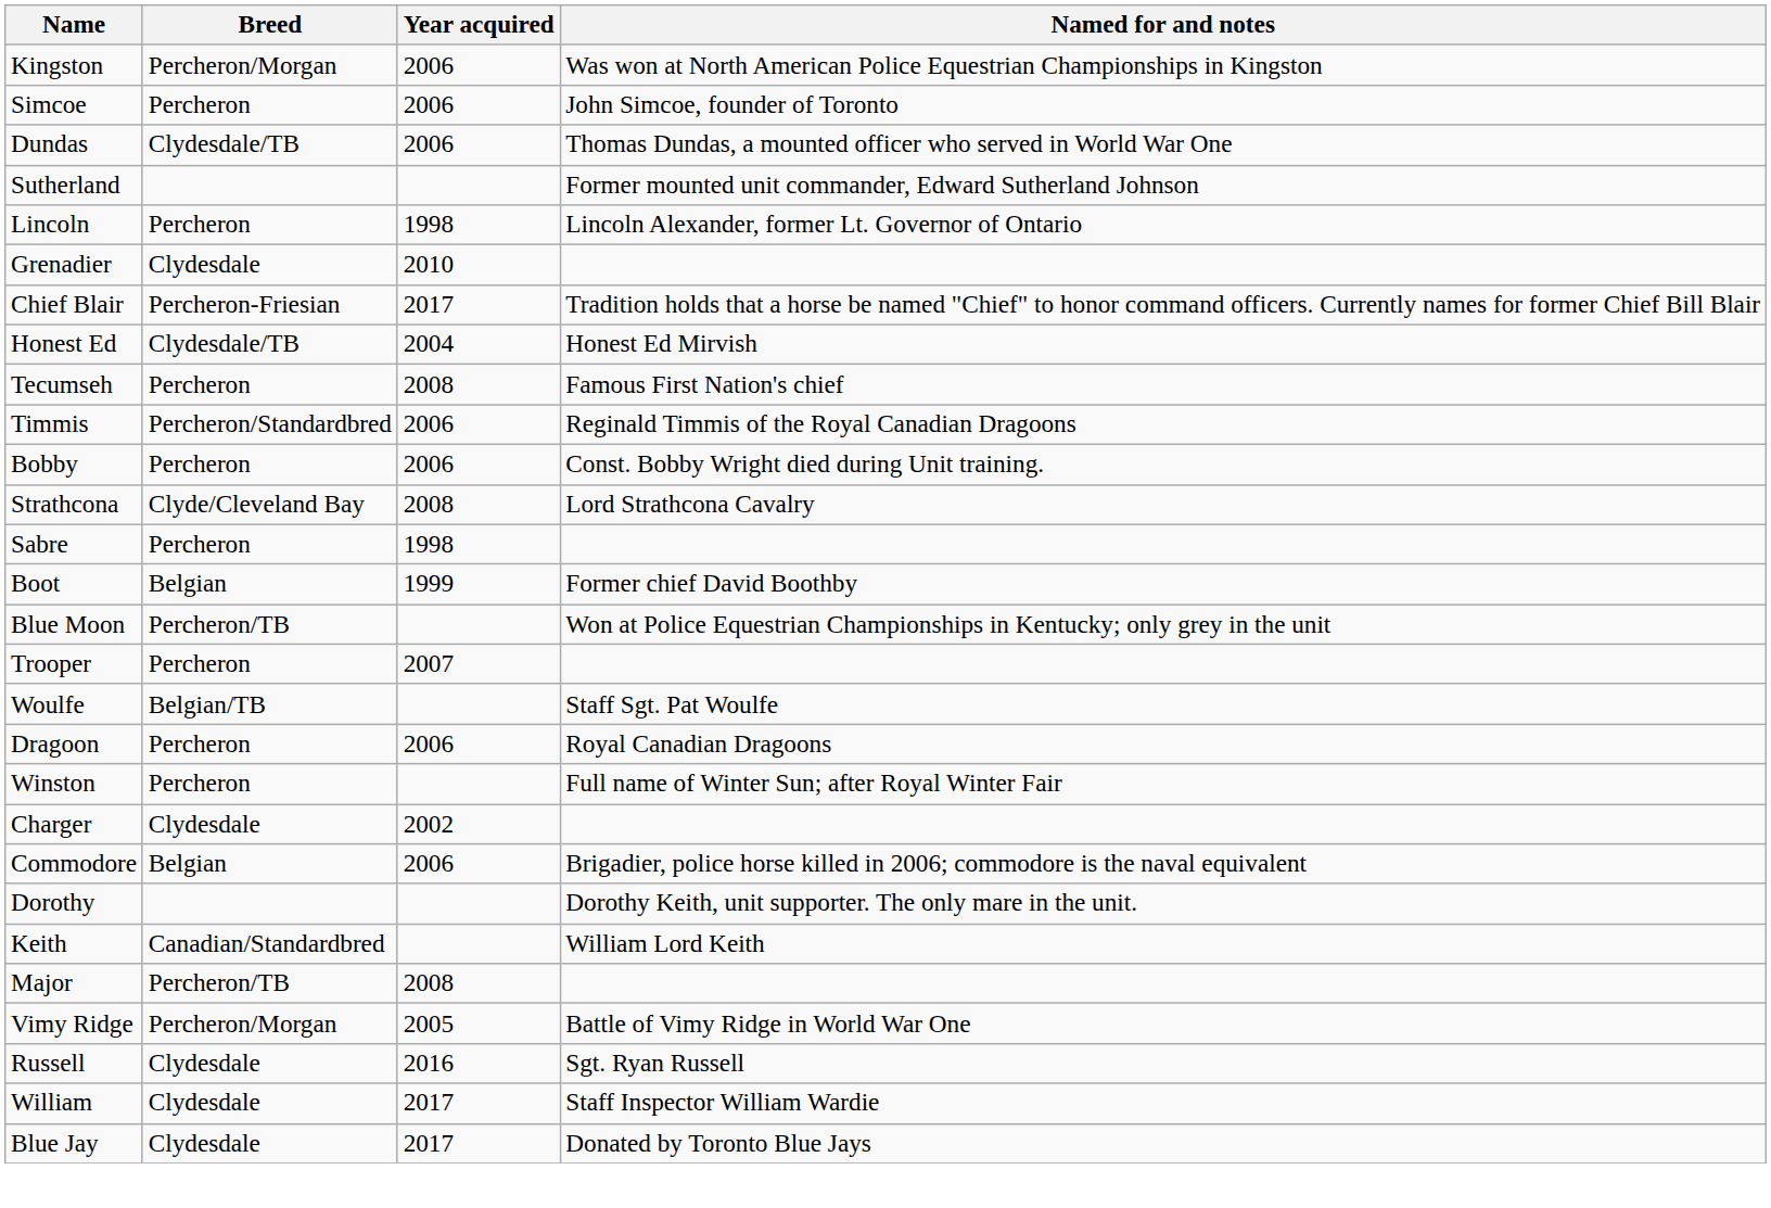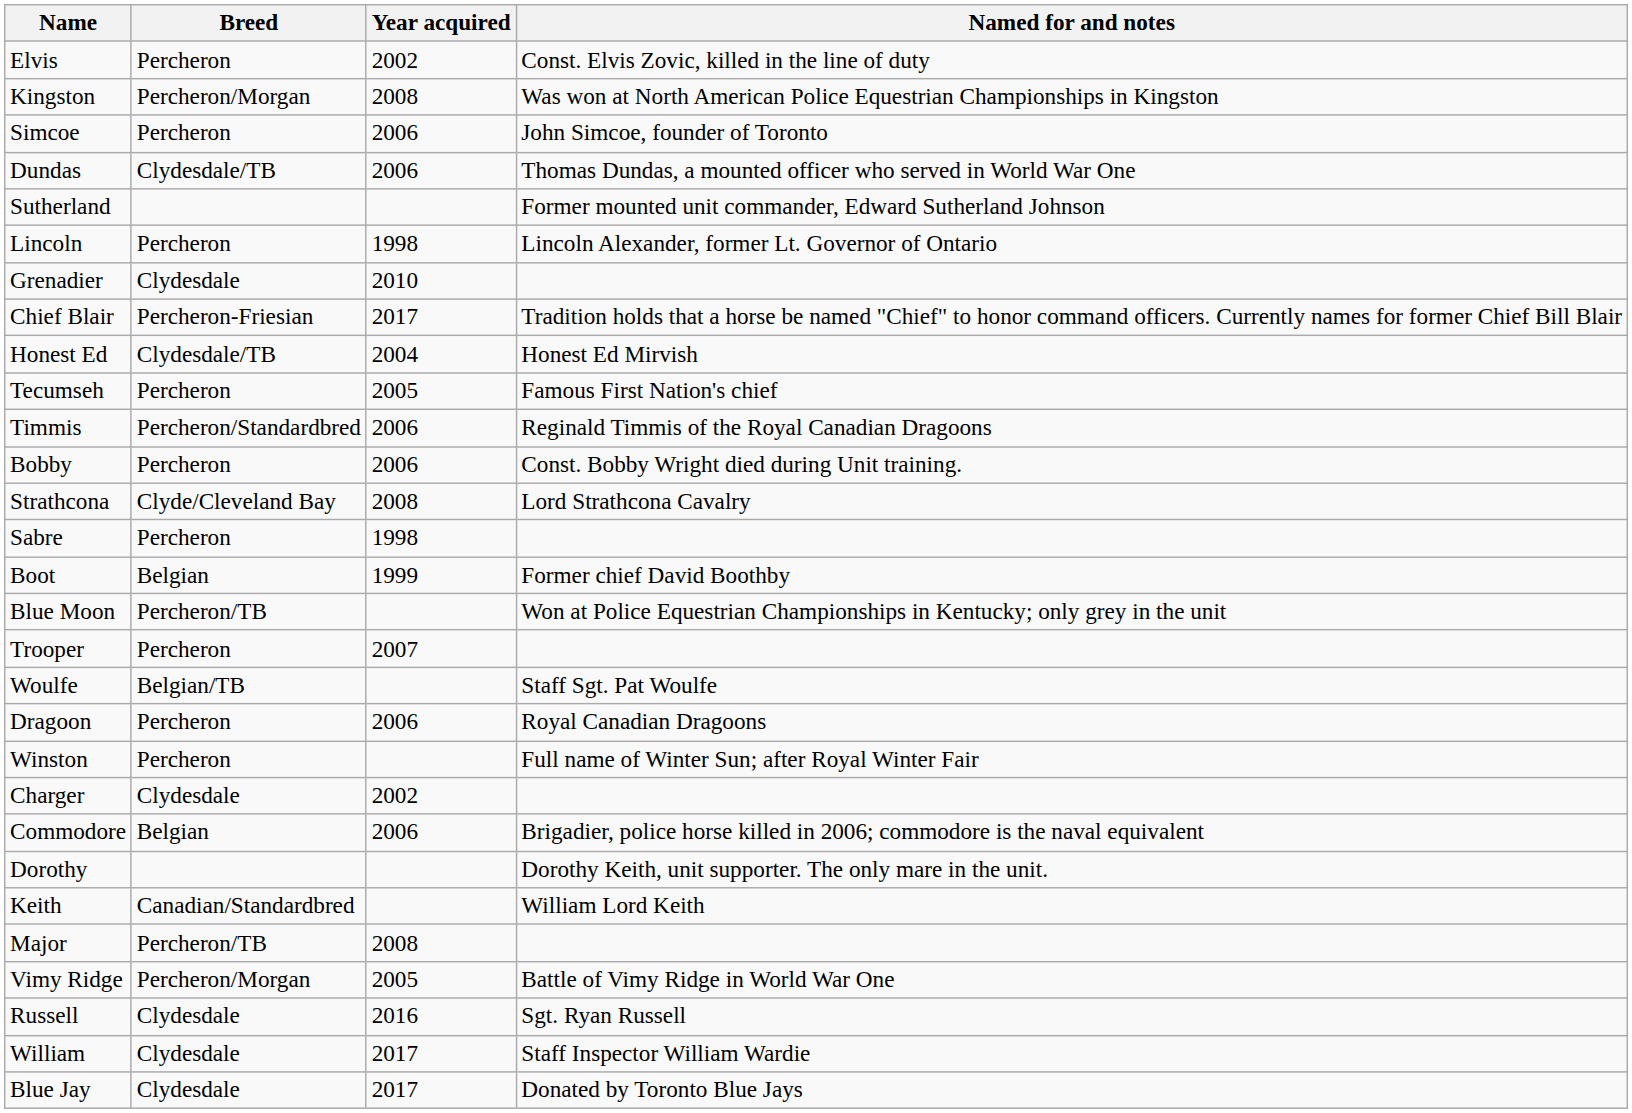+ row: Elvis | Percheron | 2002 | Const. Elvis Zovic, killed in the line of duty
Kingston | Year acquired: 2006 -> 2008
Tecumseh | Year acquired: 2008 -> 2005
